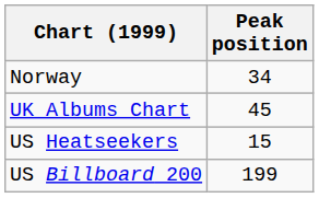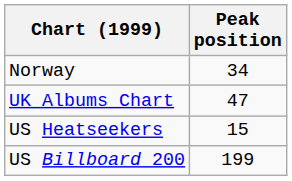UK Albums Chart | Peak position: 45 -> 47
